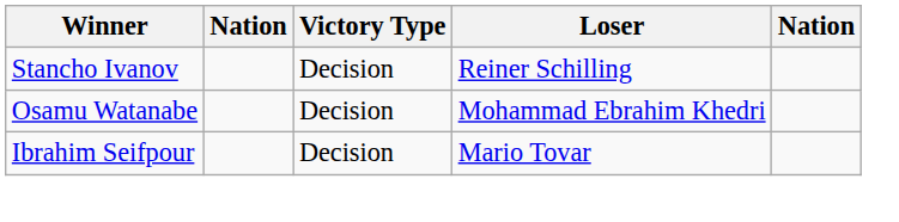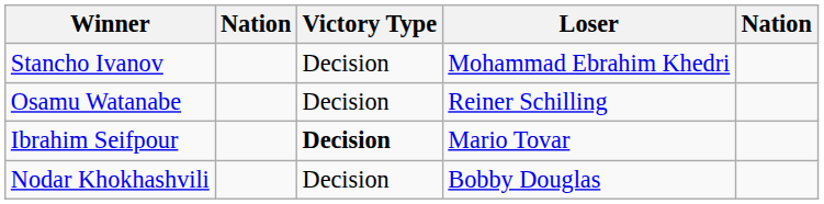Stancho Ivanov | Loser: Reiner Schilling -> Mohammad Ebrahim Khedri
Osamu Watanabe | Loser: Mohammad Ebrahim Khedri -> Reiner Schilling
Ibrahim Seifpour | Victory Type: normal -> bold
+ row: Nodar Khokhashvili | Decision | Bobby Douglas
